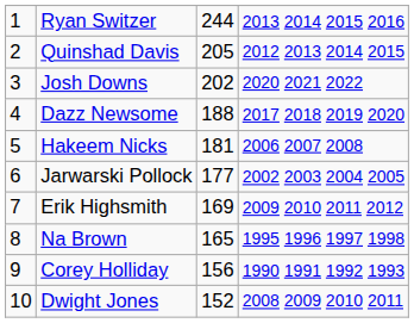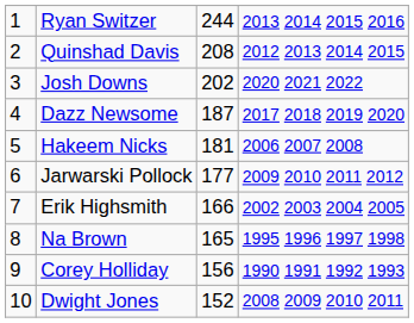Quinshad Davis | column 3: 205 -> 208
Dazz Newsome | column 3: 188 -> 187
Jarwarski Pollock | column 4: 2002 2003 2004 2005 -> 2009 2010 2011 2012
Erik Highsmith | column 3: 169 -> 166
Erik Highsmith | column 4: 2009 2010 2011 2012 -> 2002 2003 2004 2005
